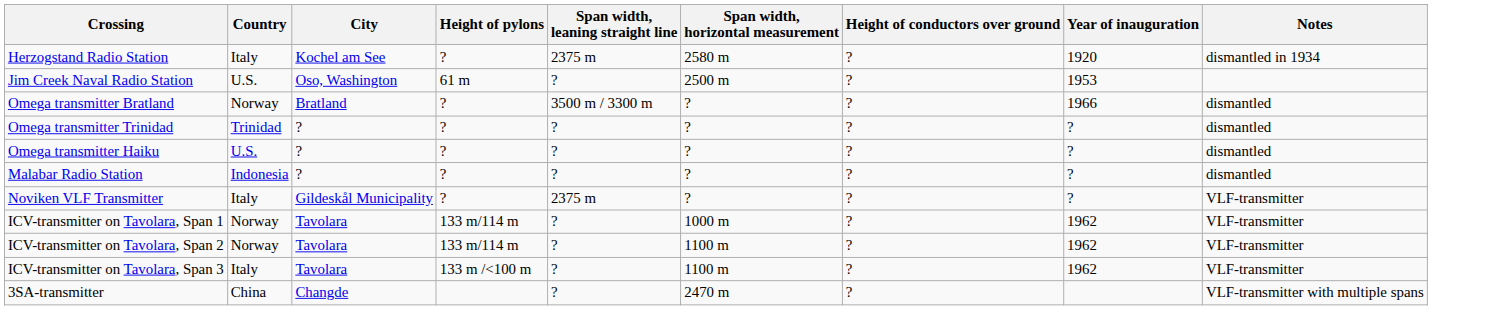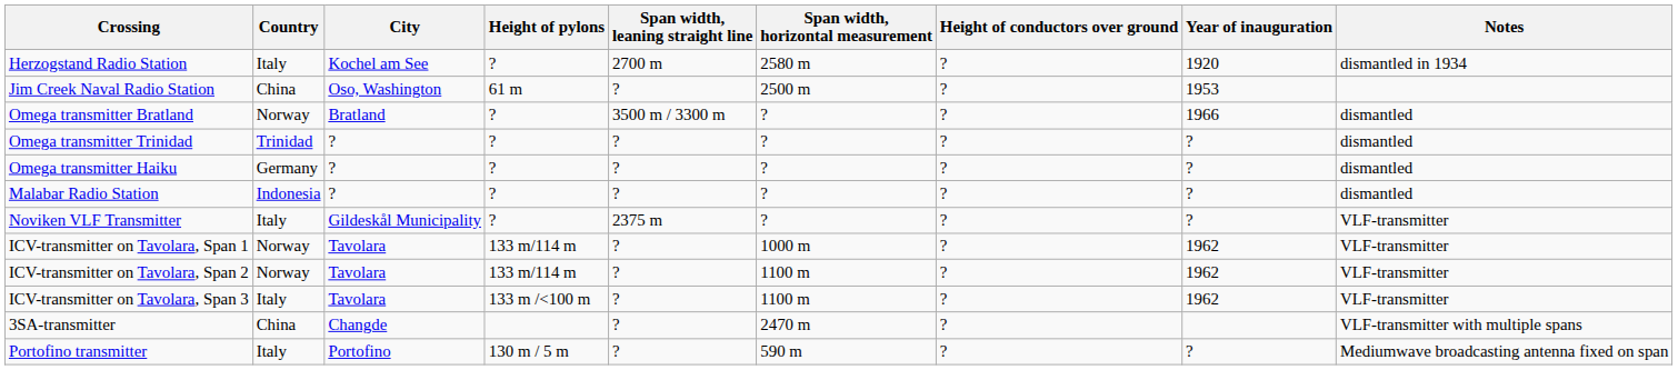Herzogstand Radio Station | Span width, leaning straight line: 2375 m -> 2700 m
Jim Creek Naval Radio Station | Country: U.S. -> China
Omega transmitter Haiku | Country: U.S. -> Germany
+ row: Portofino transmitter | Italy | Portofino | 130 m / 5 m | ? | 590 m | ? | ? | Mediumwave broadcasting antenna fixed on span
